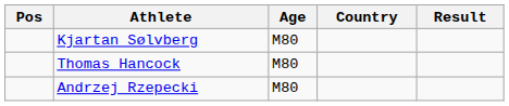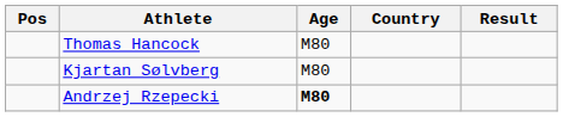rows swapped: Kjartan Sølvberg <-> Thomas Hancock
Andrzej Rzepecki | Age: normal -> bold
